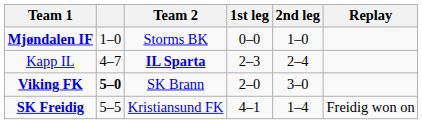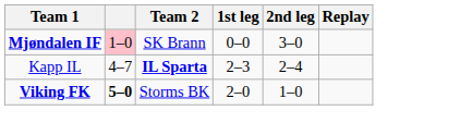Mjøndalen IF | column 2: no background -> pink background
Mjøndalen IF | Team 2: Storms BK -> SK Brann
Mjøndalen IF | 2nd leg: 1–0 -> 3–0
Viking FK | Team 2: SK Brann -> Storms BK
Viking FK | 2nd leg: 3–0 -> 1–0
- row: SK Freidig | 5–5 | Kristiansund FK | 4–1 | 1–4 | Freidig won on
